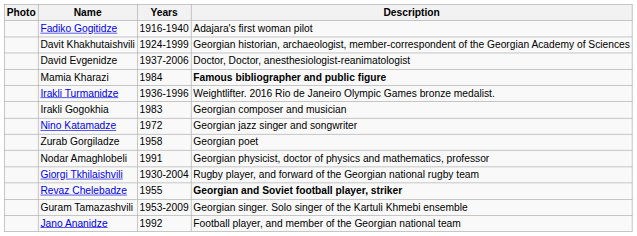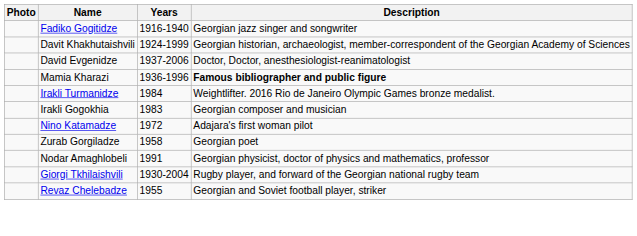Fadiko Gogitidze | Description: Adajara's first woman pilot -> Georgian jazz singer and songwriter
Mamia Kharazi | Years: 1984 -> 1936-1996
Irakli Turmanidze | Years: 1936-1996 -> 1984
Nino Katamadze | Description: Georgian jazz singer and songwriter -> Adajara's first woman pilot
Revaz Chelebadze | Description: bold -> normal
- row: Guram Tamazashvili | 1953-2009 | Georgian singer. Solo singer of the Kartuli Khmebi ensemble
- row: Jano Ananidze | 1992 | Football player, and member of the Georgian national team
